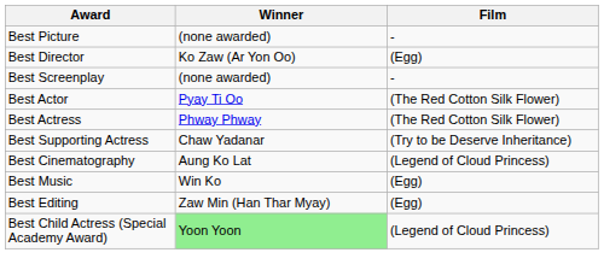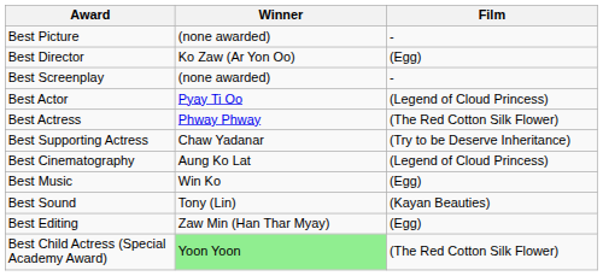Best Actor | Film: (The Red Cotton Silk Flower) -> (Legend of Cloud Princess)
+ row: Best Sound | Tony (Lin) | (Kayan Beauties)
Best Child Actress (Special Academy Award) | Film: (Legend of Cloud Princess) -> (The Red Cotton Silk Flower)
